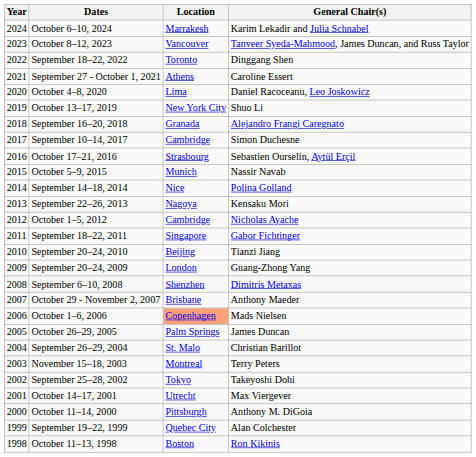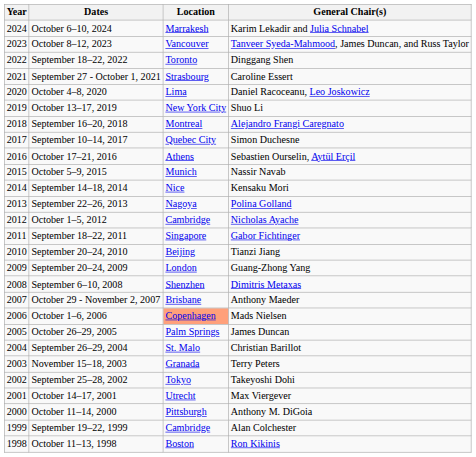September 27 - October 1, 2021 | Location: Athens -> Strasbourg
September 16–20, 2018 | Location: Granada -> Montreal
September 10–14, 2017 | Location: Cambridge -> Quebec City
October 17–21, 2016 | Location: Strasbourg -> Athens
September 14–18, 2014 | General Chair(s): Polina Golland -> Kensaku Mori
September 22–26, 2013 | General Chair(s): Kensaku Mori -> Polina Golland
November 15–18, 2003 | Location: Montreal -> Granada
September 19–22, 1999 | Location: Quebec City -> Cambridge
